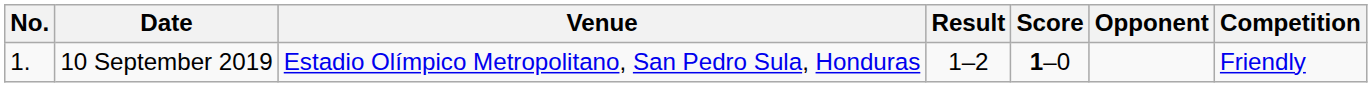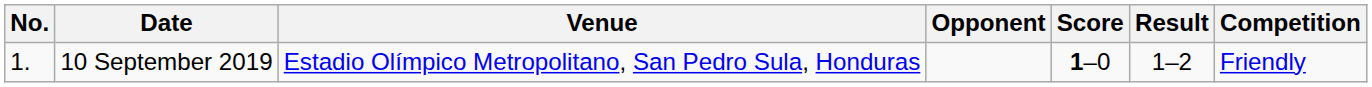columns swapped: Opponent <-> Result
